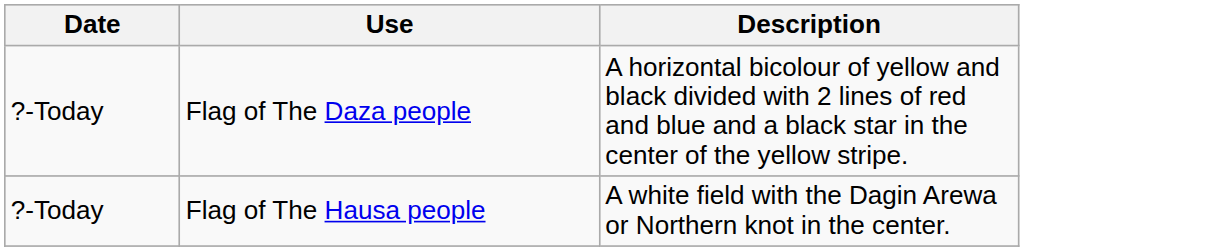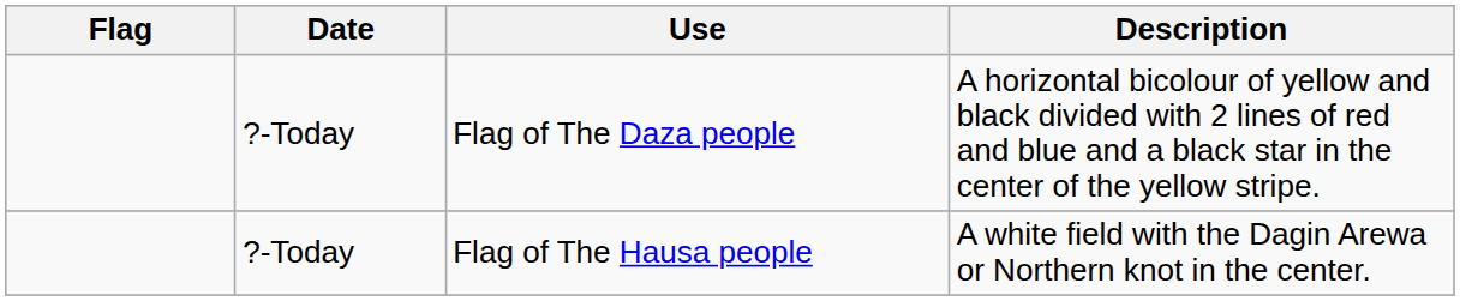+ column: Flag
